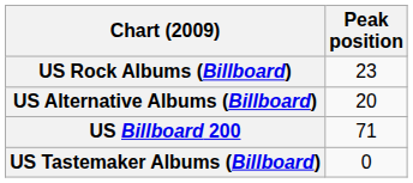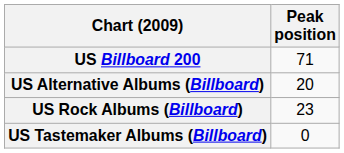rows swapped: US Billboard 200 <-> US Rock Albums (Billboard)
